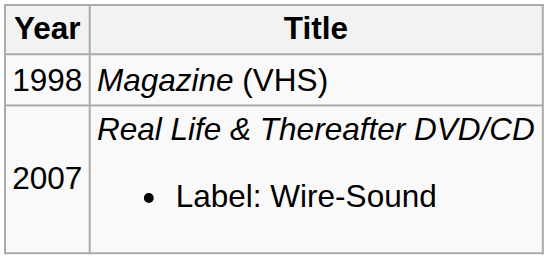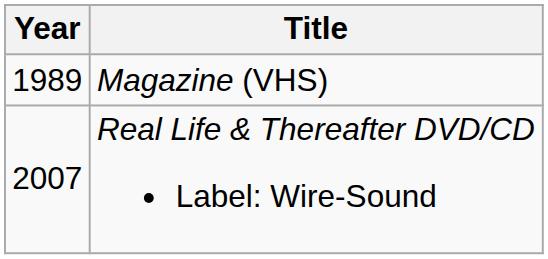Magazine (VHS) | Year: 1998 -> 1989
